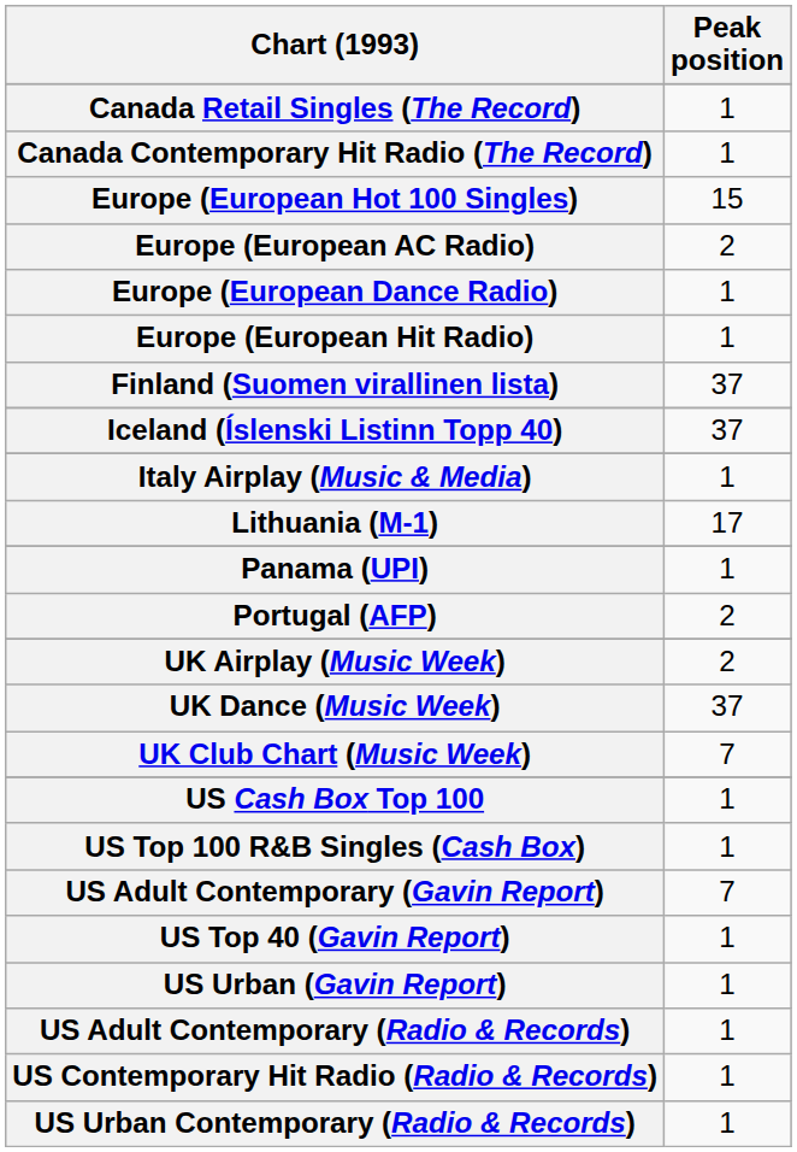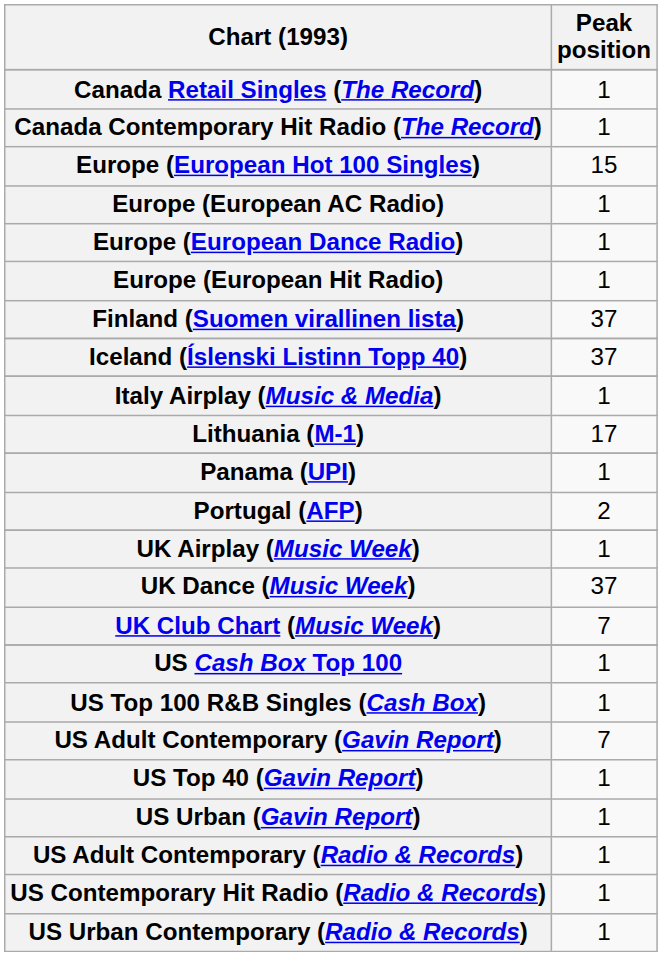Europe (European AC Radio) | Peak position: 2 -> 1
UK Airplay (Music Week) | Peak position: 2 -> 1
